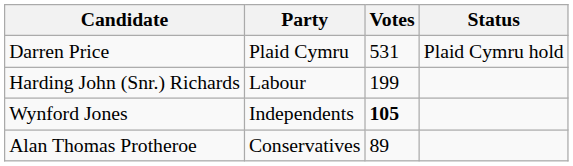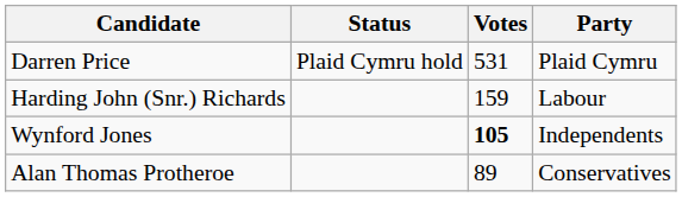columns swapped: Party <-> Status
Harding John (Snr.) Richards | Votes: 199 -> 159
